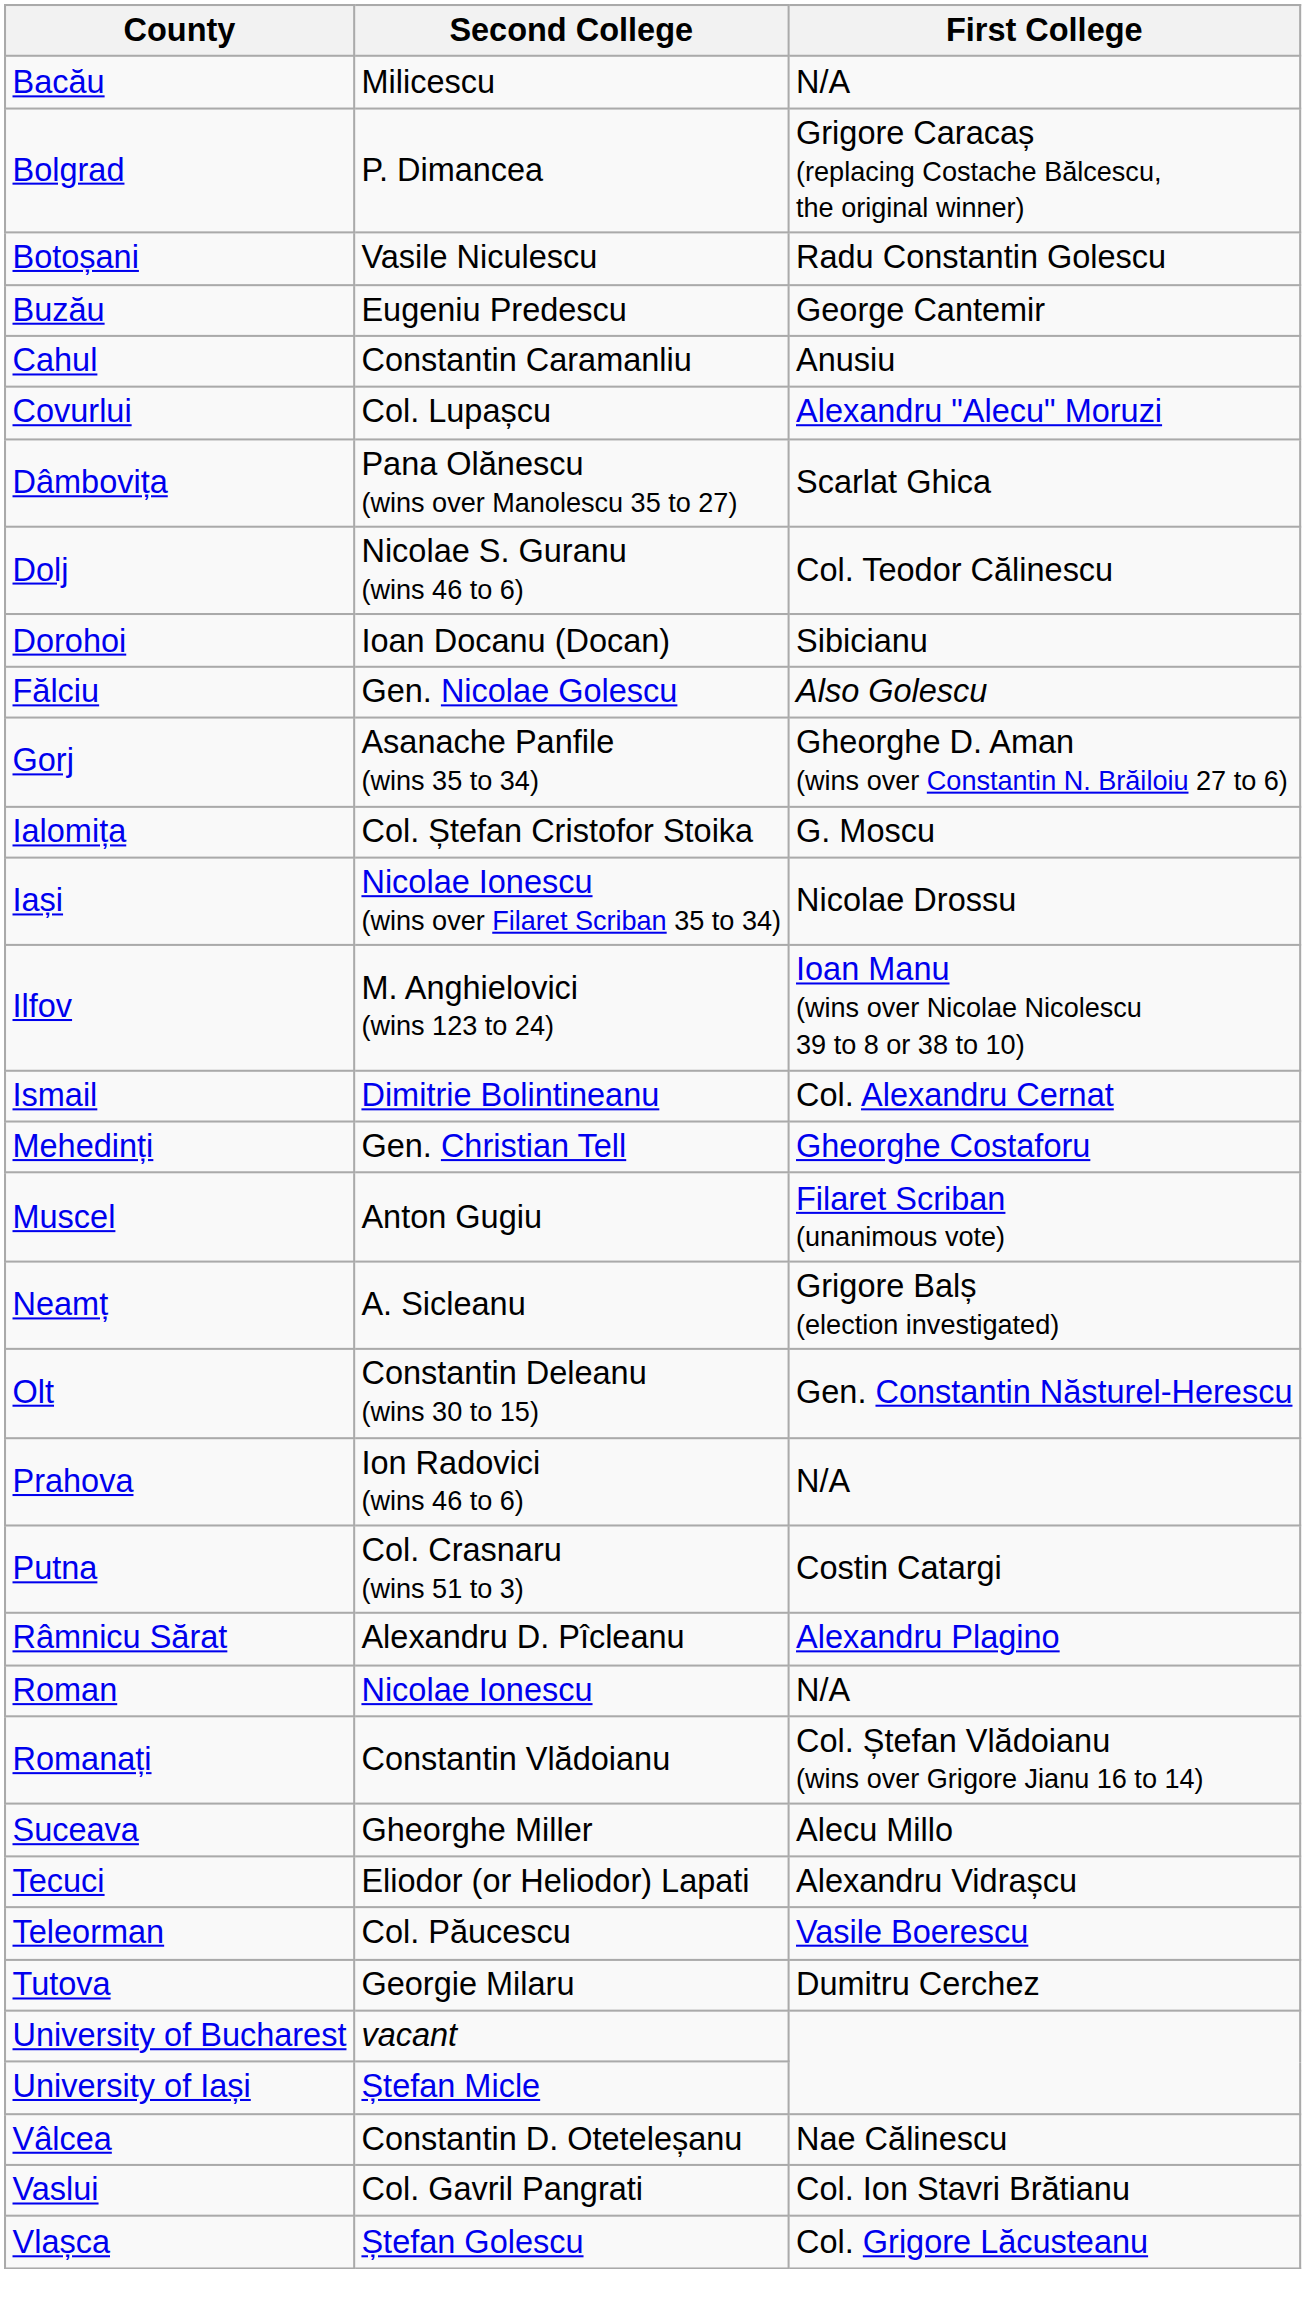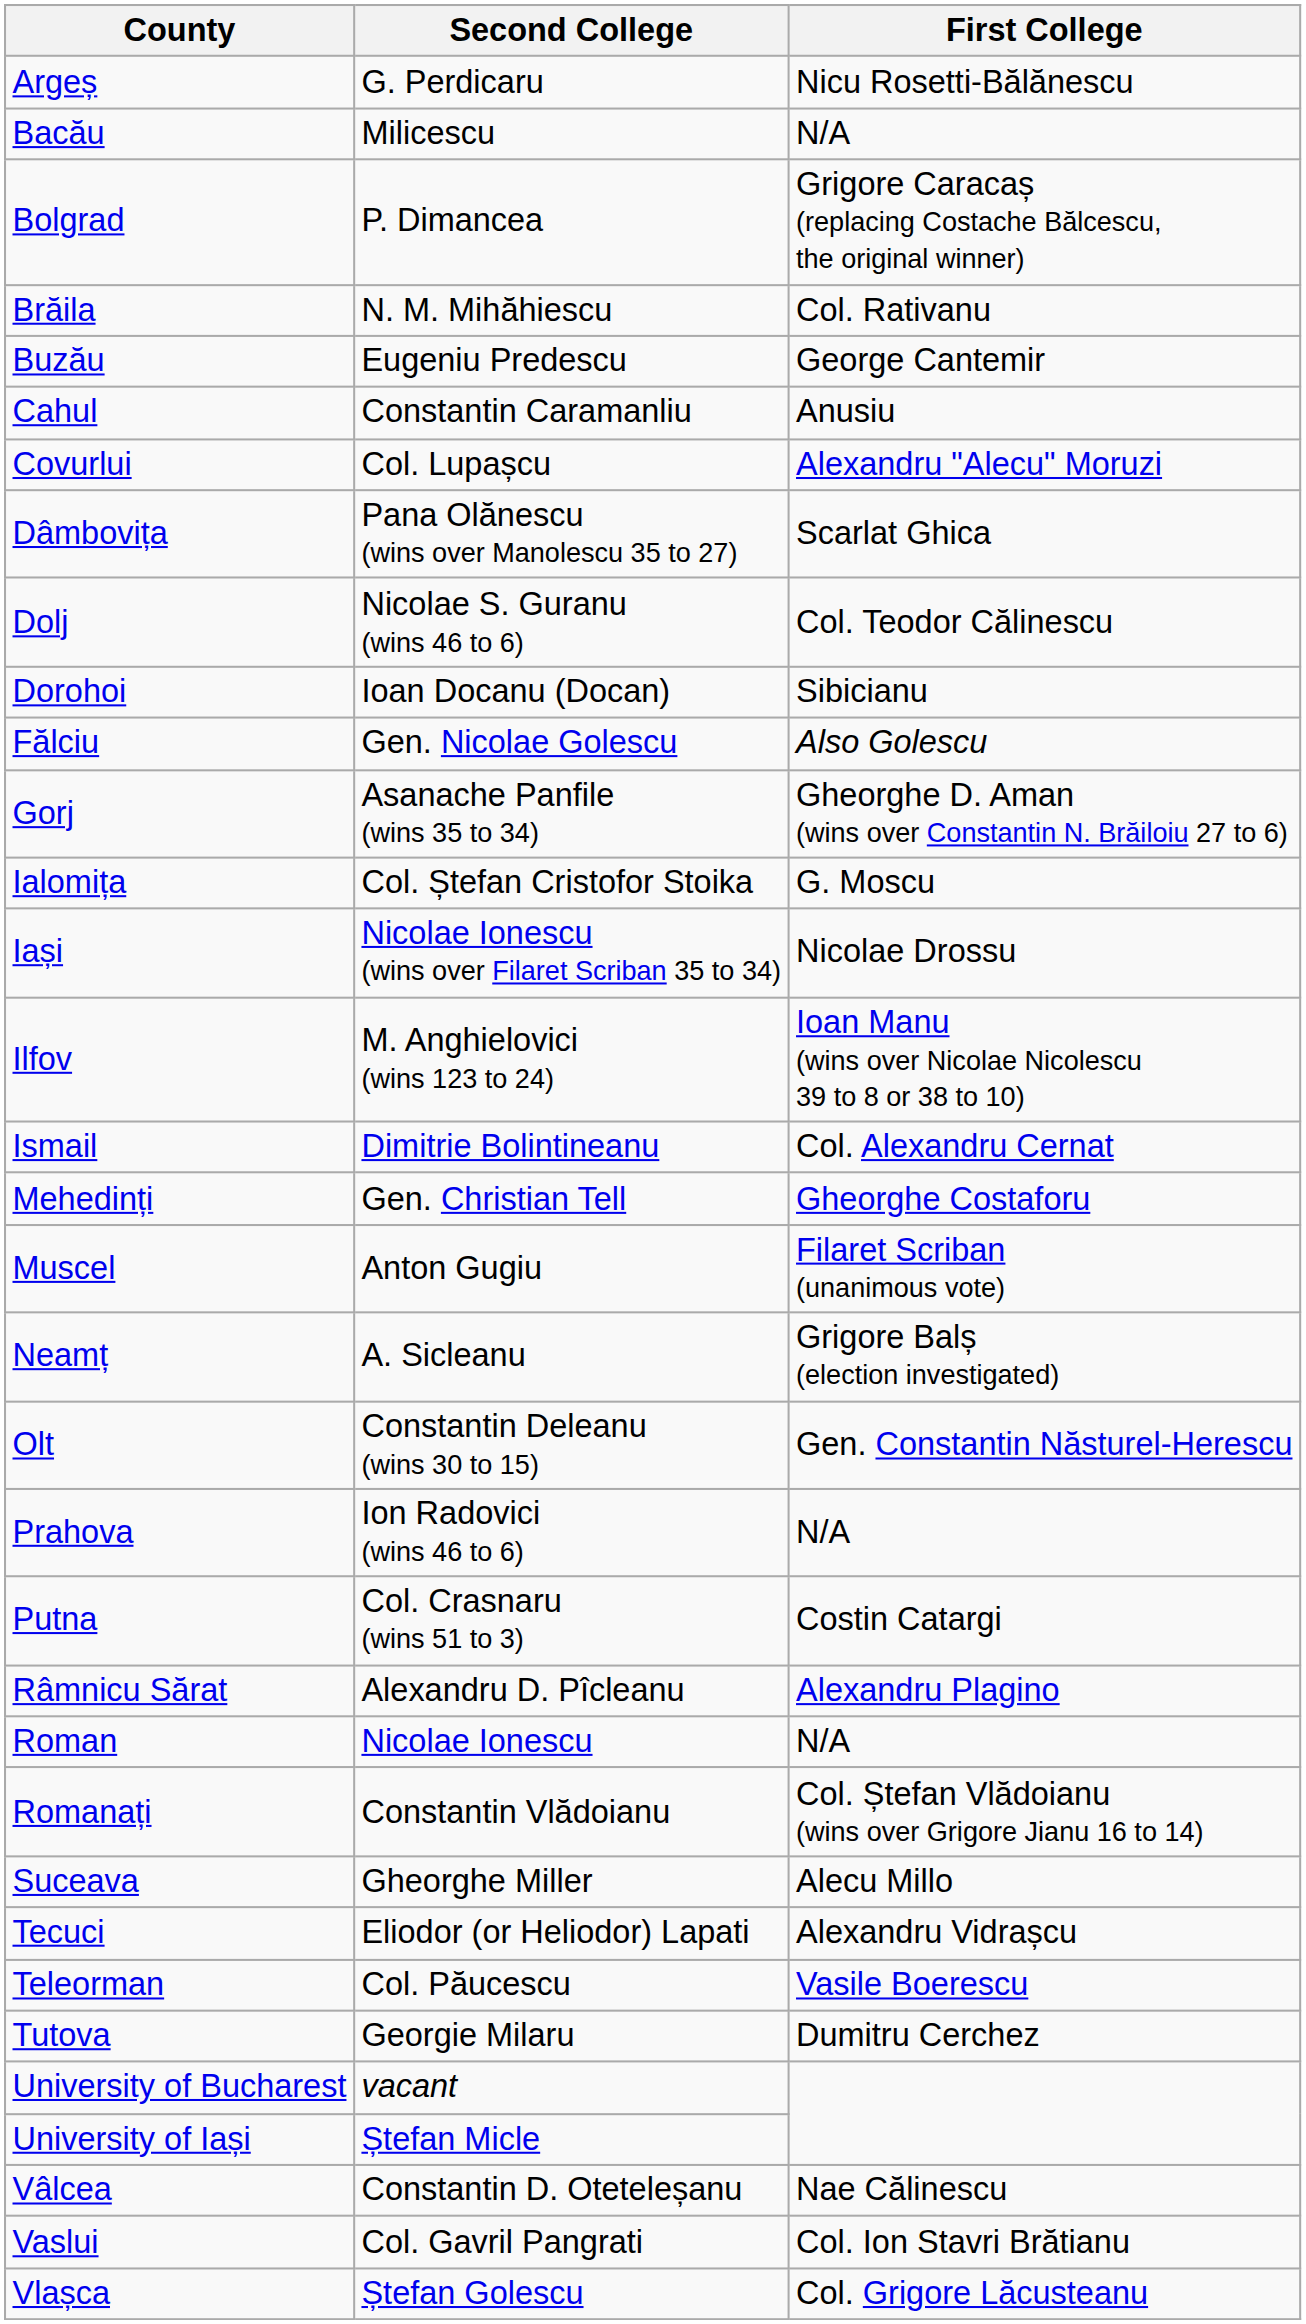+ row: Argeș | G. Perdicaru | Nicu Rosetti-Bălănescu
- row: Botoșani | Vasile Niculescu | Radu Constantin Golescu
+ row: Brăila | N. M. Mihăhiescu | Col. Rativanu
